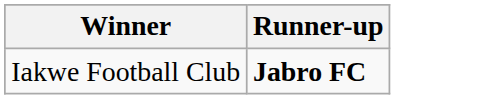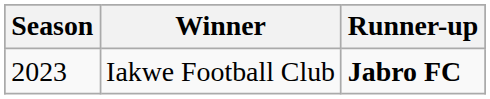+ column: Season | 2023
